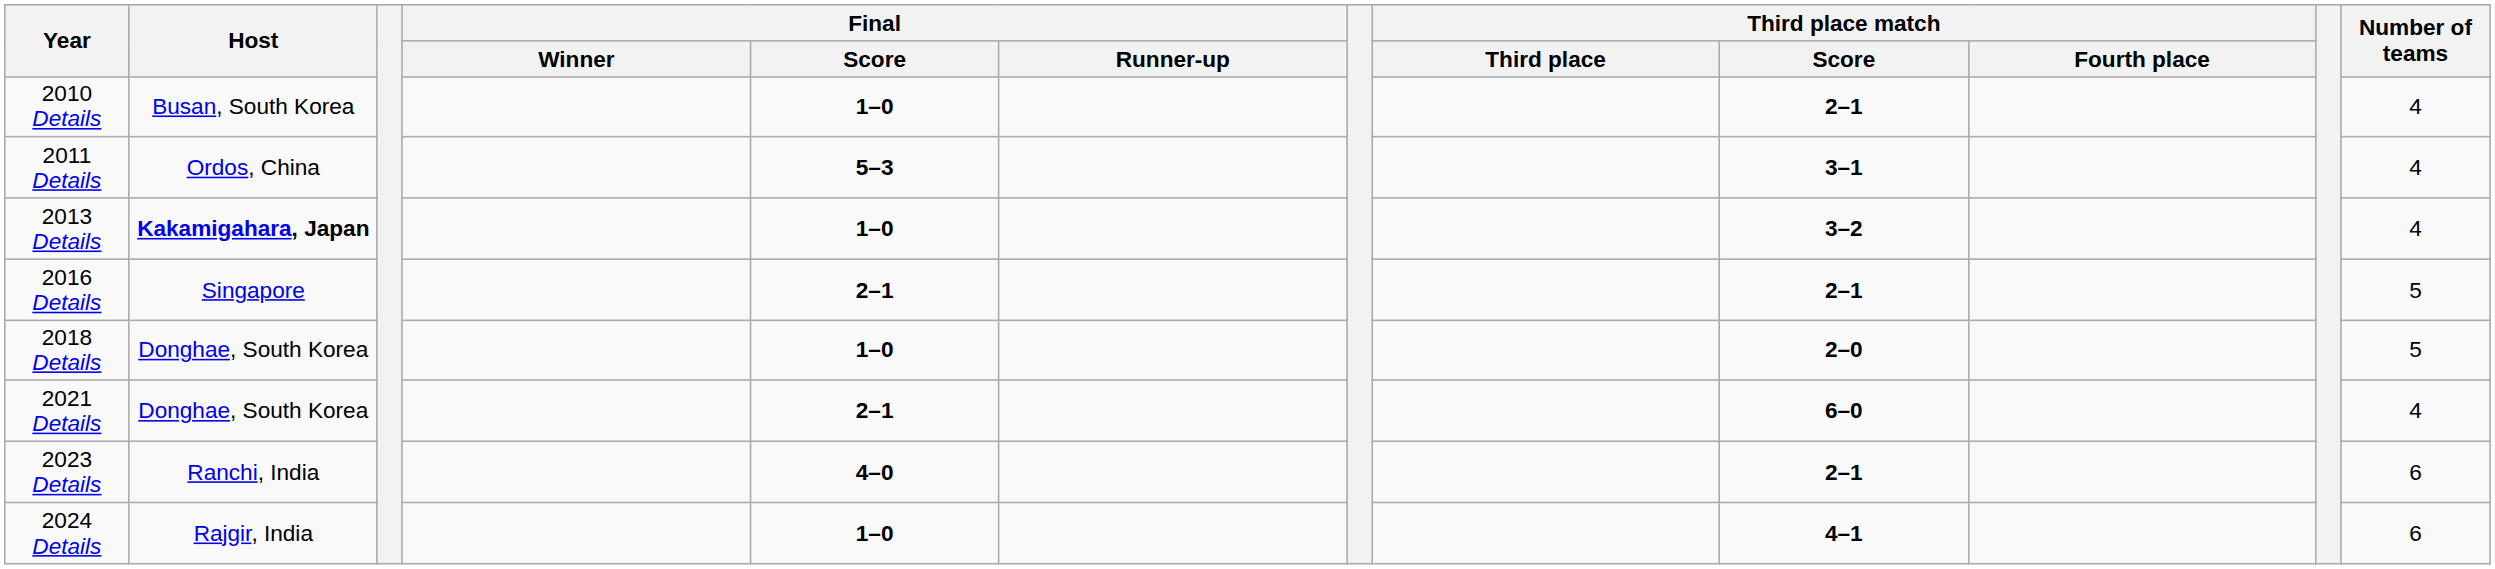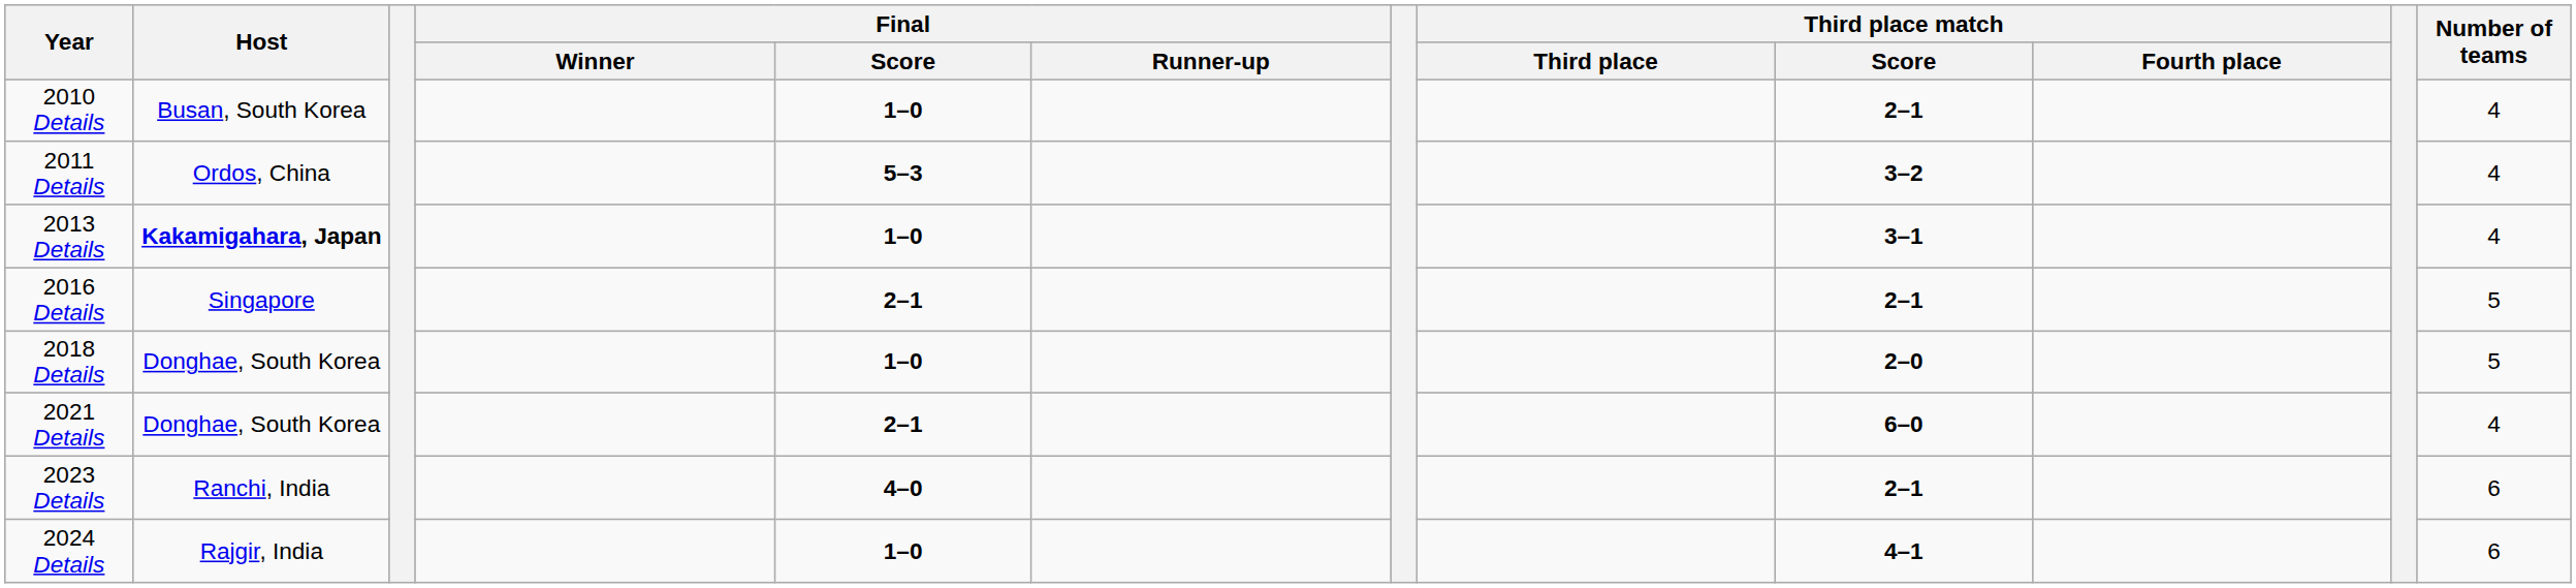2011 Details | Third place match / Score: 3–1 -> 3–2
2013 Details | Third place match / Score: 3–2 -> 3–1
